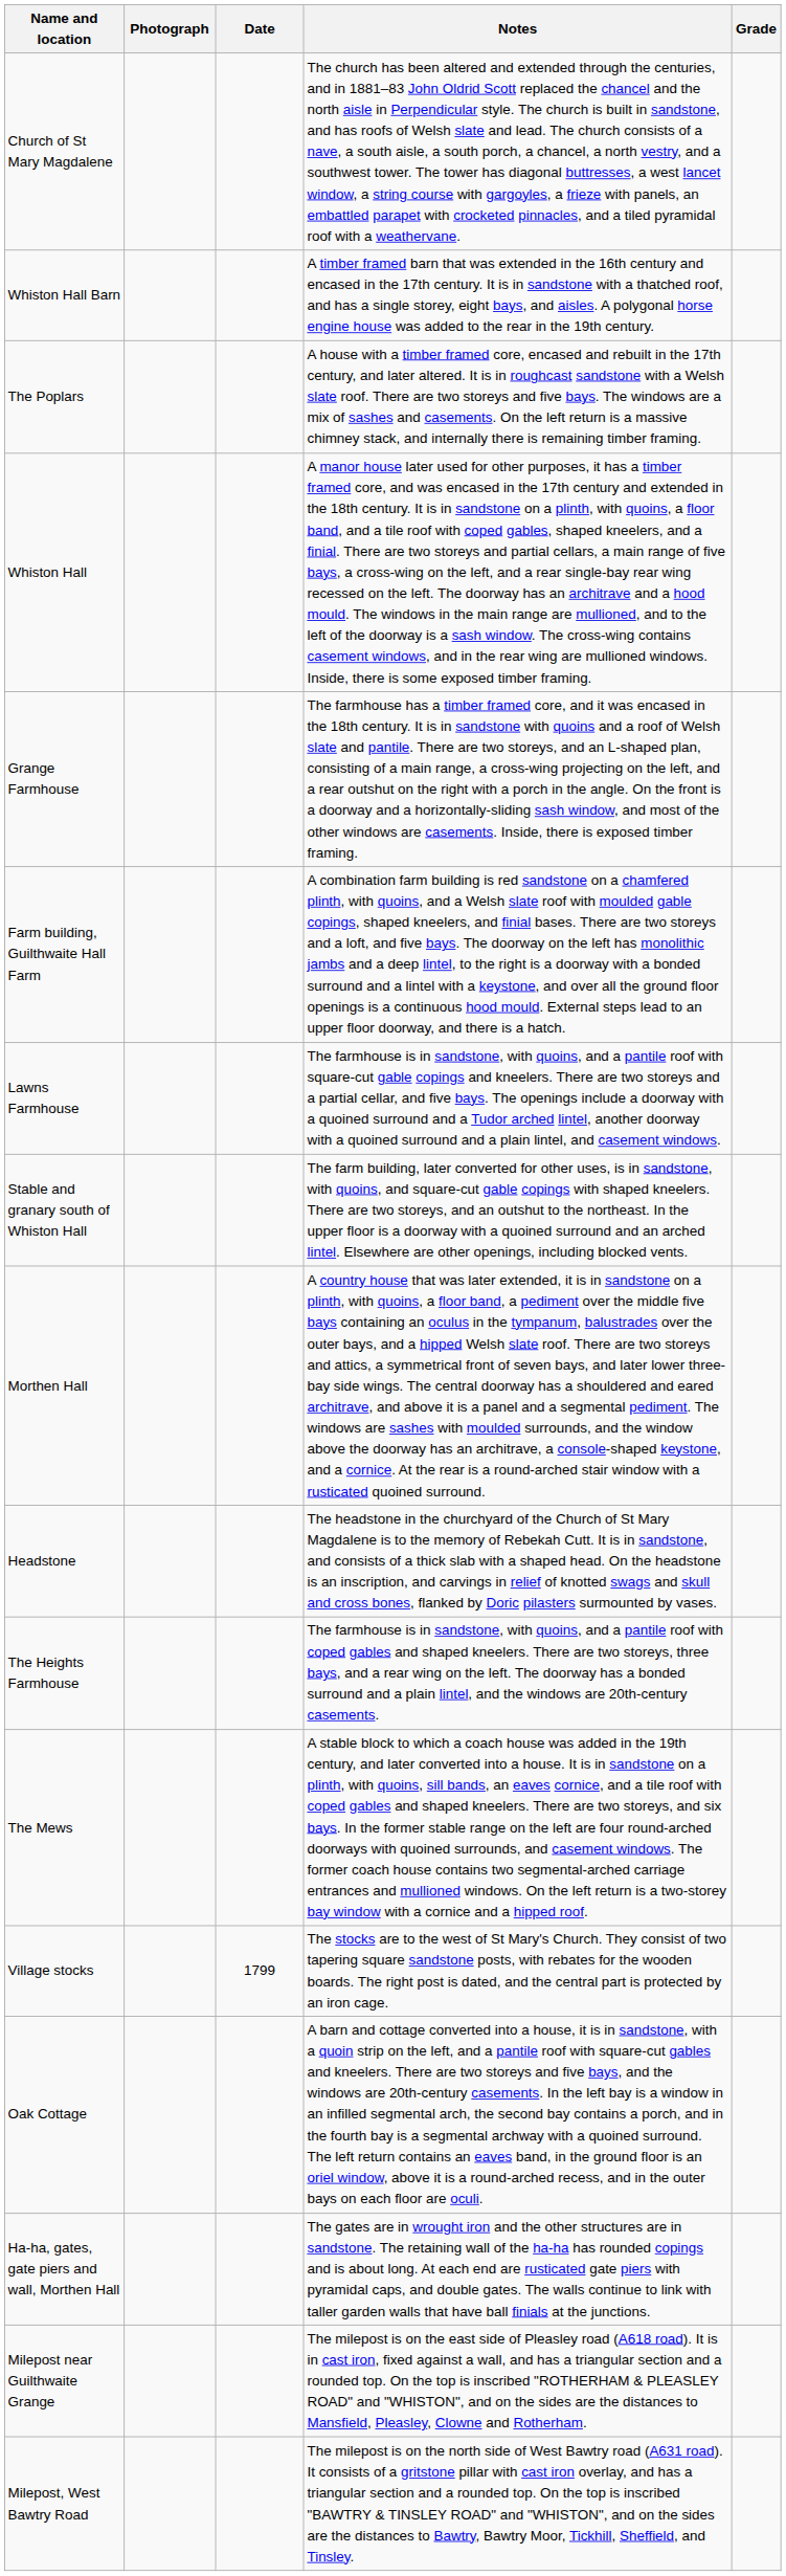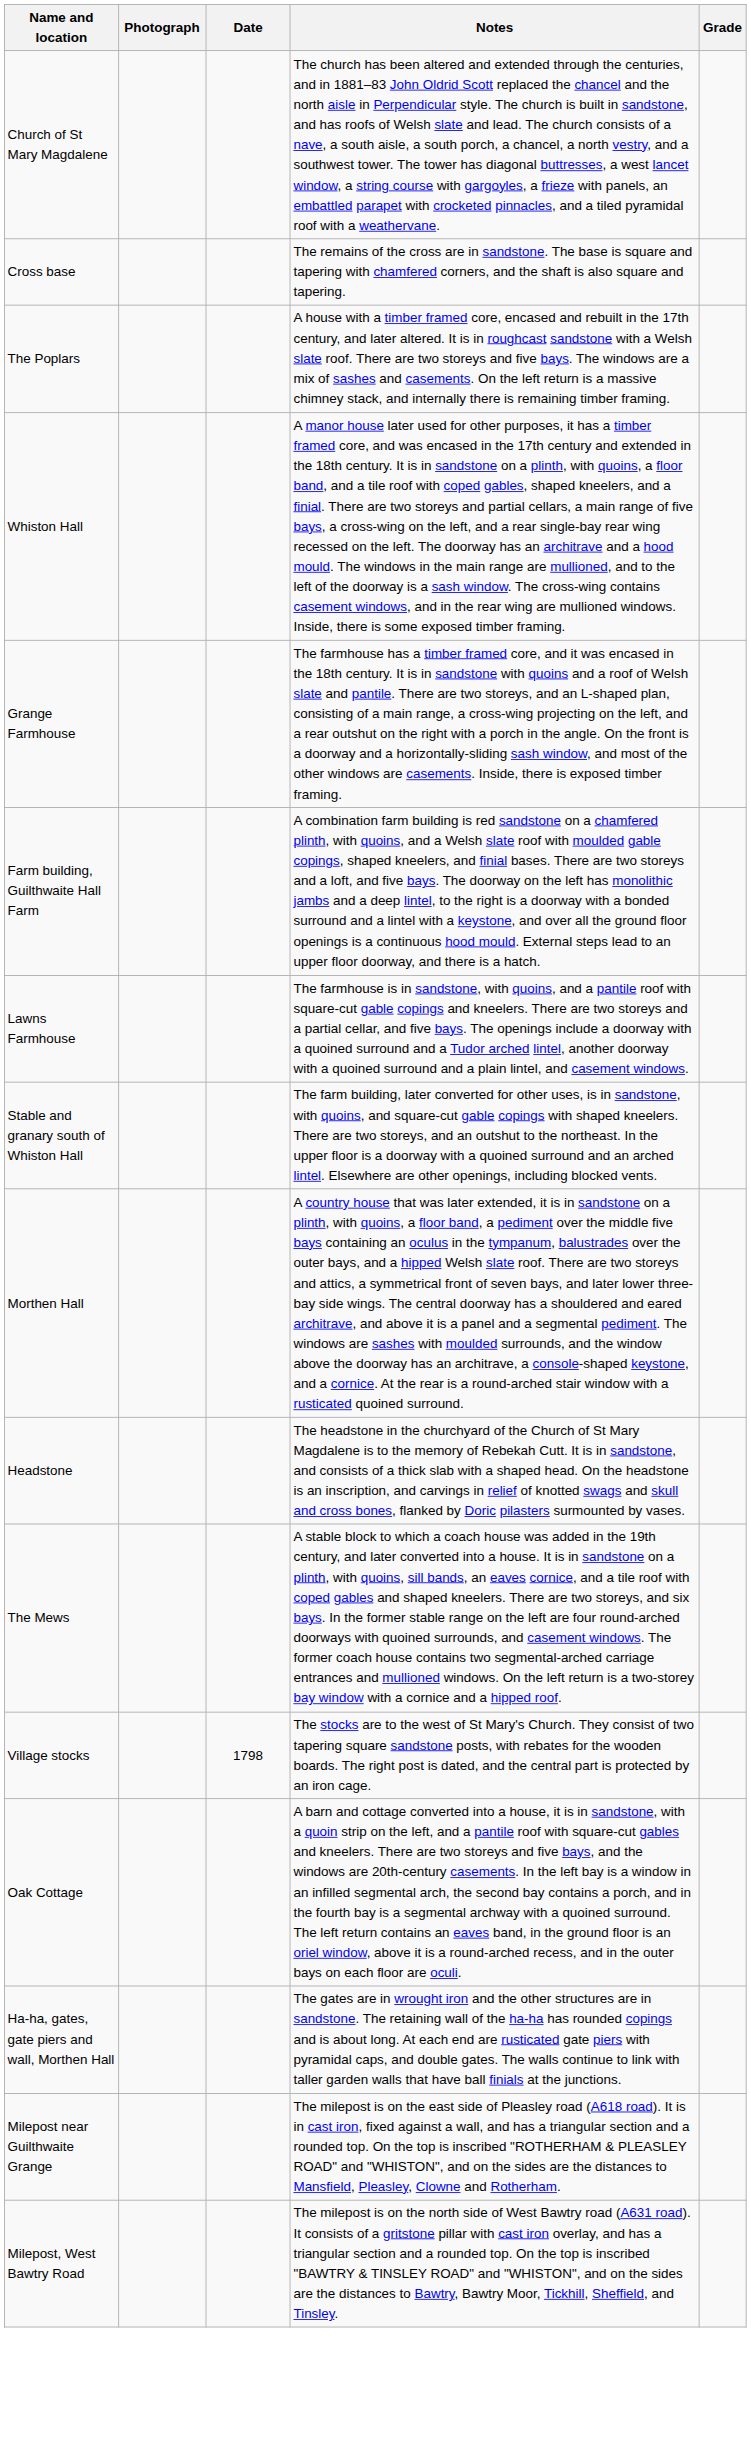- row: Whiston Hall Barn | A timber framed barn that was extended in the 16th century and encased in the 17th century. It is in sandstone with a thatched roof, and has a single storey, eight bays, and aisles. A polygonal horse engine house was added to the rear in the 19th century.
+ row: Cross base | The remains of the cross are in sandstone. The base is square and tapering with chamfered corners, and the shaft is also square and tapering.
- row: The Heights Farmhouse | The farmhouse is in sandstone, with quoins, and a pantile roof with coped gables and shaped kneelers. There are two storeys, three bays, and a rear wing on the left. The doorway has a bonded surround and a plain lintel, and the windows are 20th-century casements.
Village stocks | Date: 1799 -> 1798
